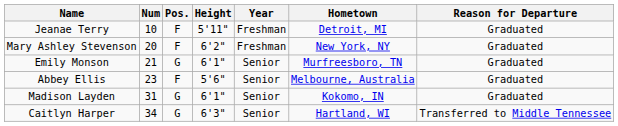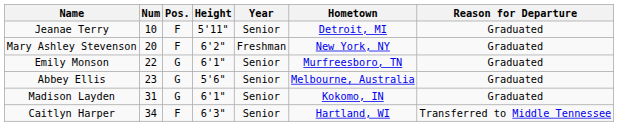Jeanae Terry | Year: Freshman -> Senior
Emily Monson | Num: 21 -> 22
Abbey Ellis | Pos.: F -> G
Caitlyn Harper | Pos.: G -> F
